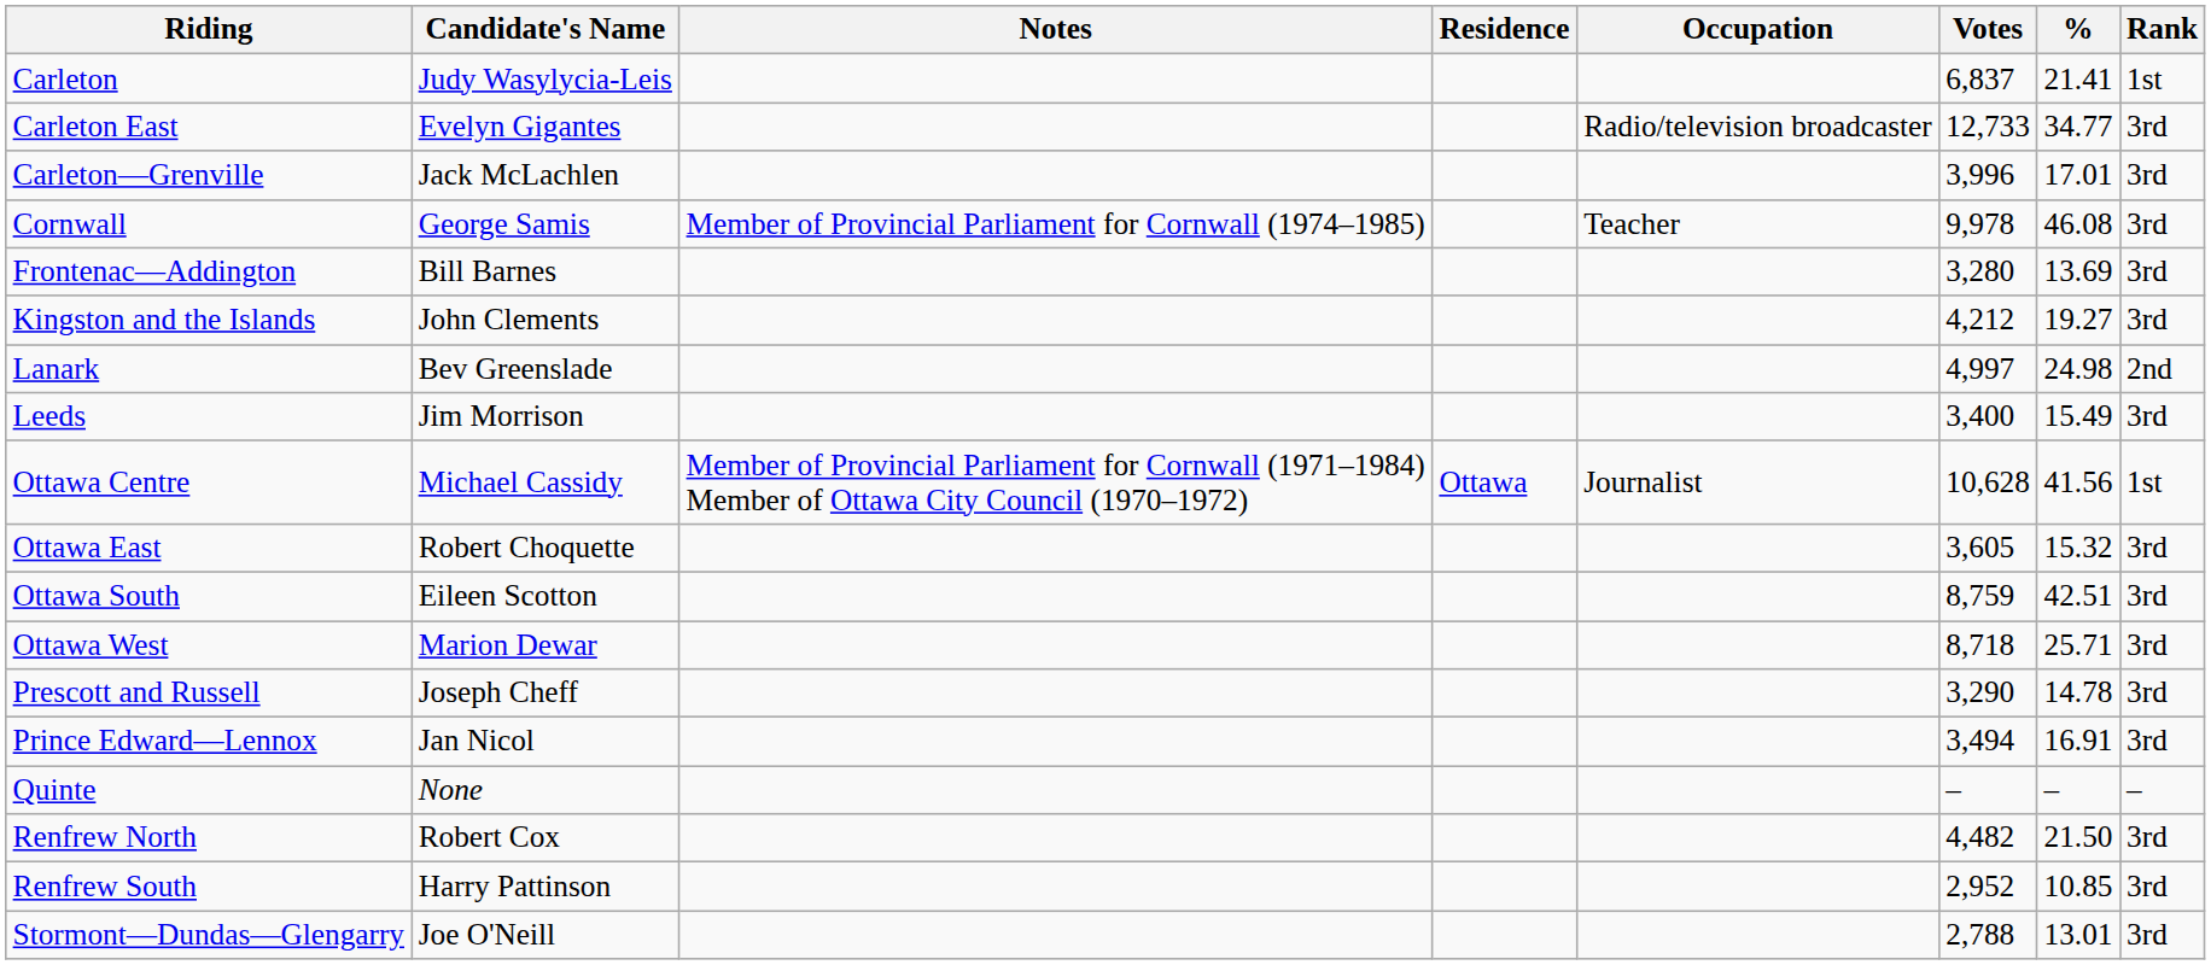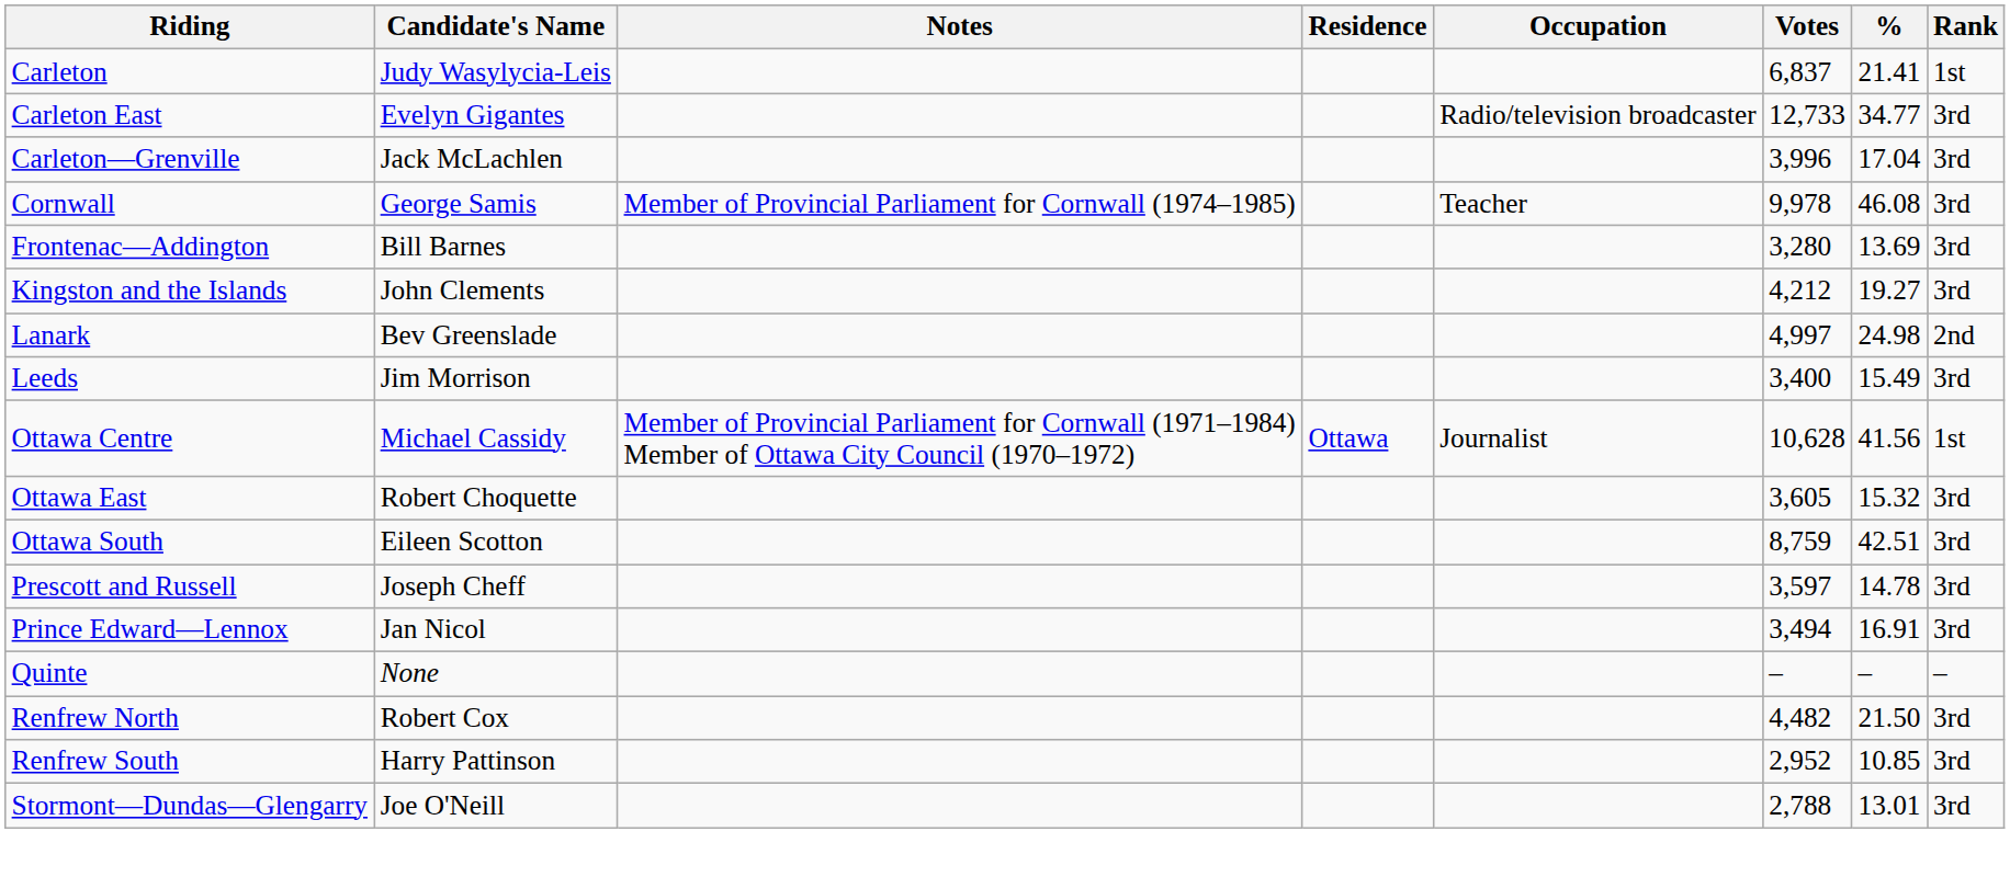Carleton—Grenville | %: 17.01 -> 17.04
- row: Ottawa West | Marion Dewar | 8,718 | 25.71 | 3rd
Prescott and Russell | Votes: 3,290 -> 3,597
